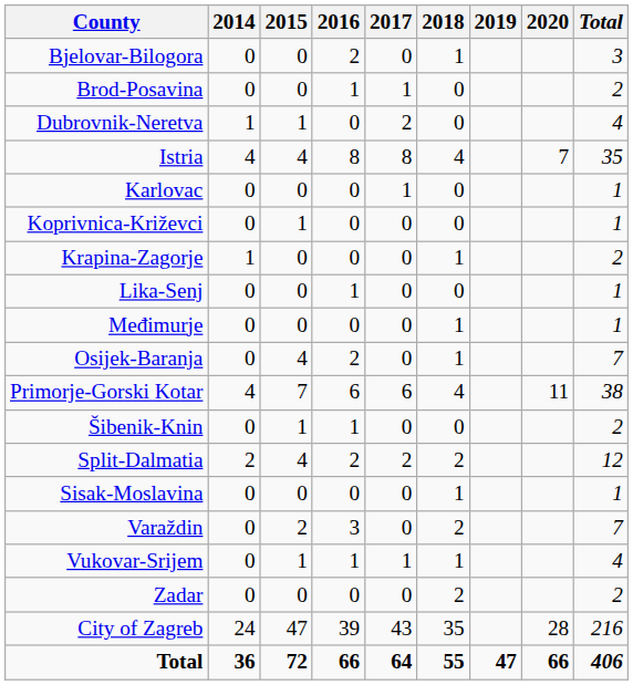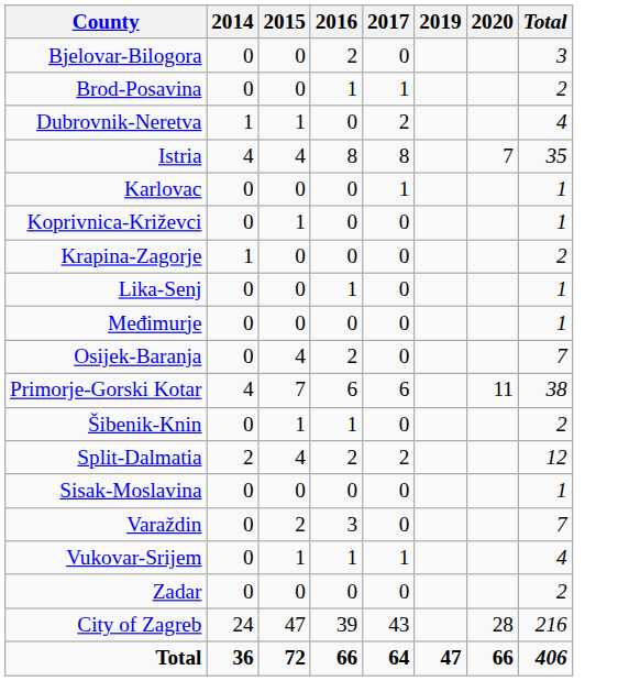- column: 2018 | 1 | 0 | 0 | 4 | 0 | 0 | 1 | 0 | 1 | 1 | 4 | 0 | 2 | 1 | 2 | 1 | 2 | 35 | 55
